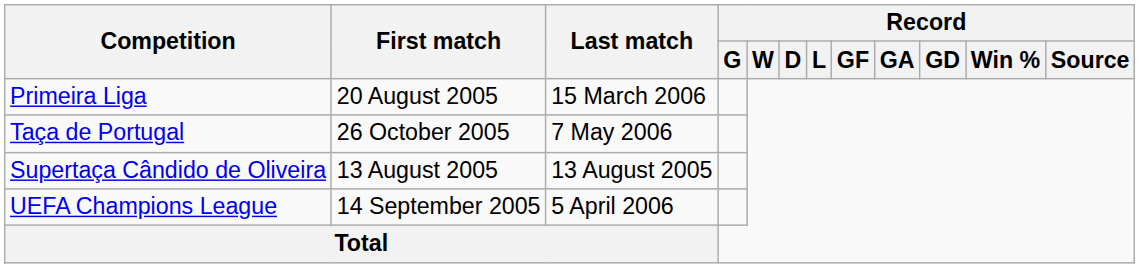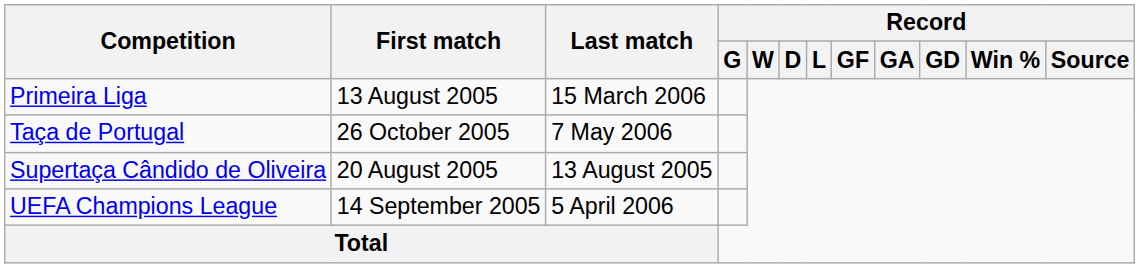Primeira Liga | First match: 20 August 2005 -> 13 August 2005
Supertaça Cândido de Oliveira | First match: 13 August 2005 -> 20 August 2005
